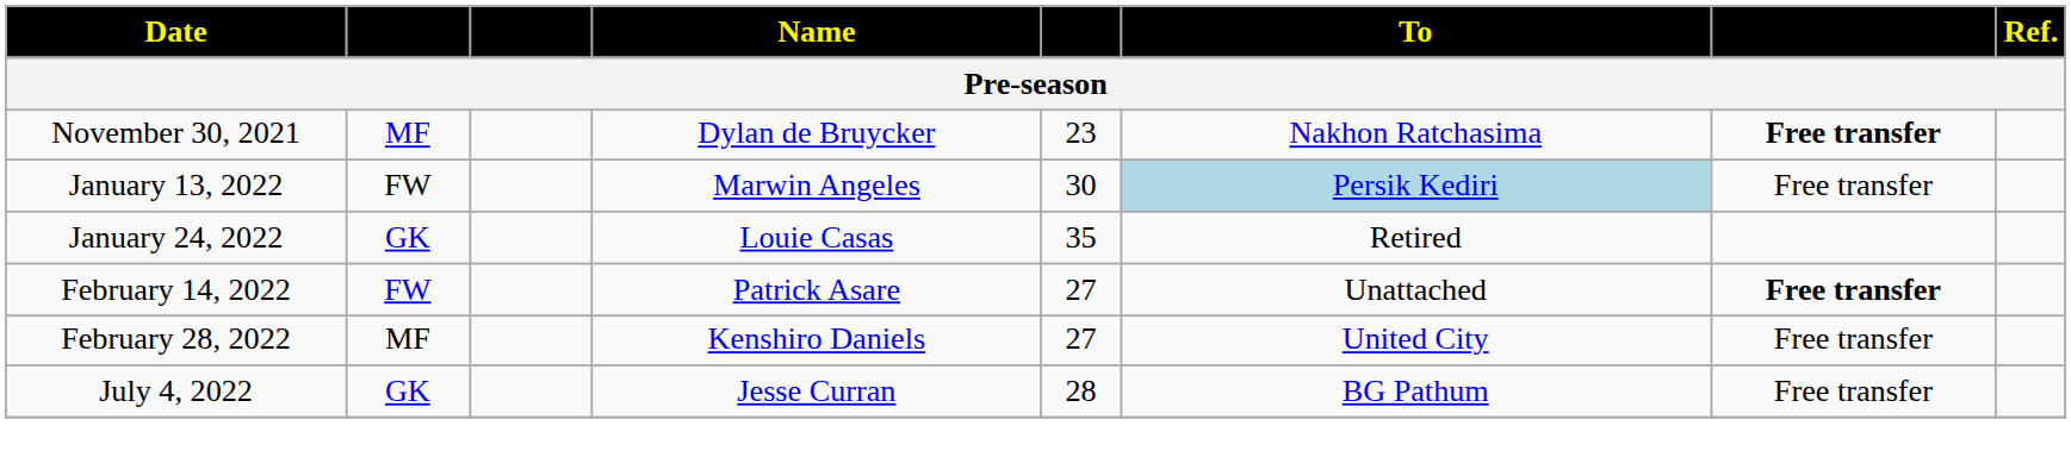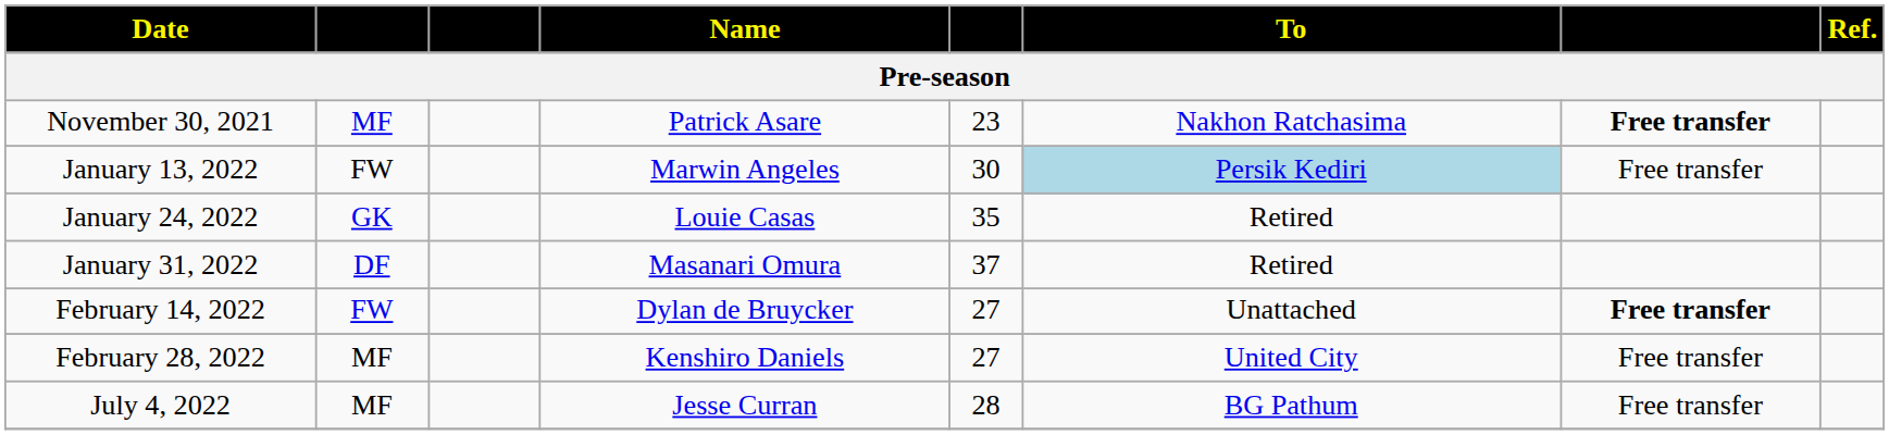November 30, 2021 | Name: Dylan de Bruycker -> Patrick Asare
+ row: January 31, 2022 | DF | Masanari Omura | 37 | Retired
February 14, 2022 | Name: Patrick Asare -> Dylan de Bruycker
July 4, 2022 | column 2: GK -> MF
